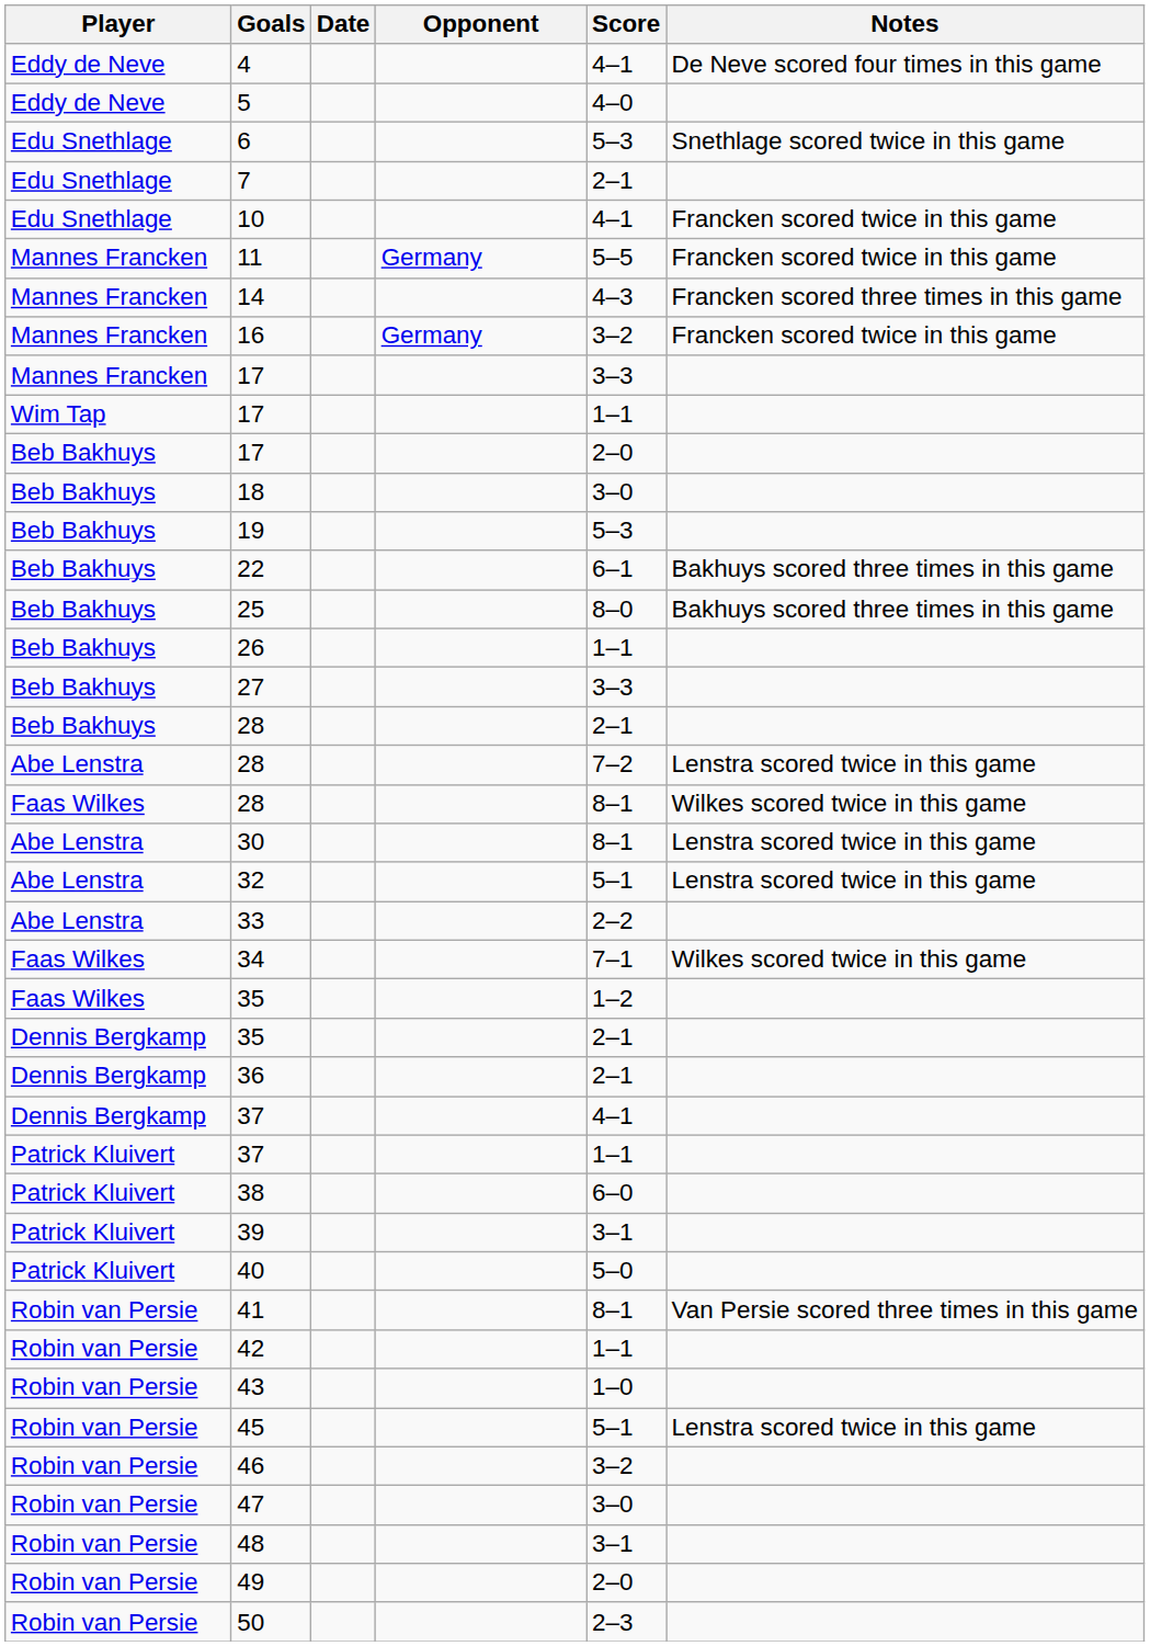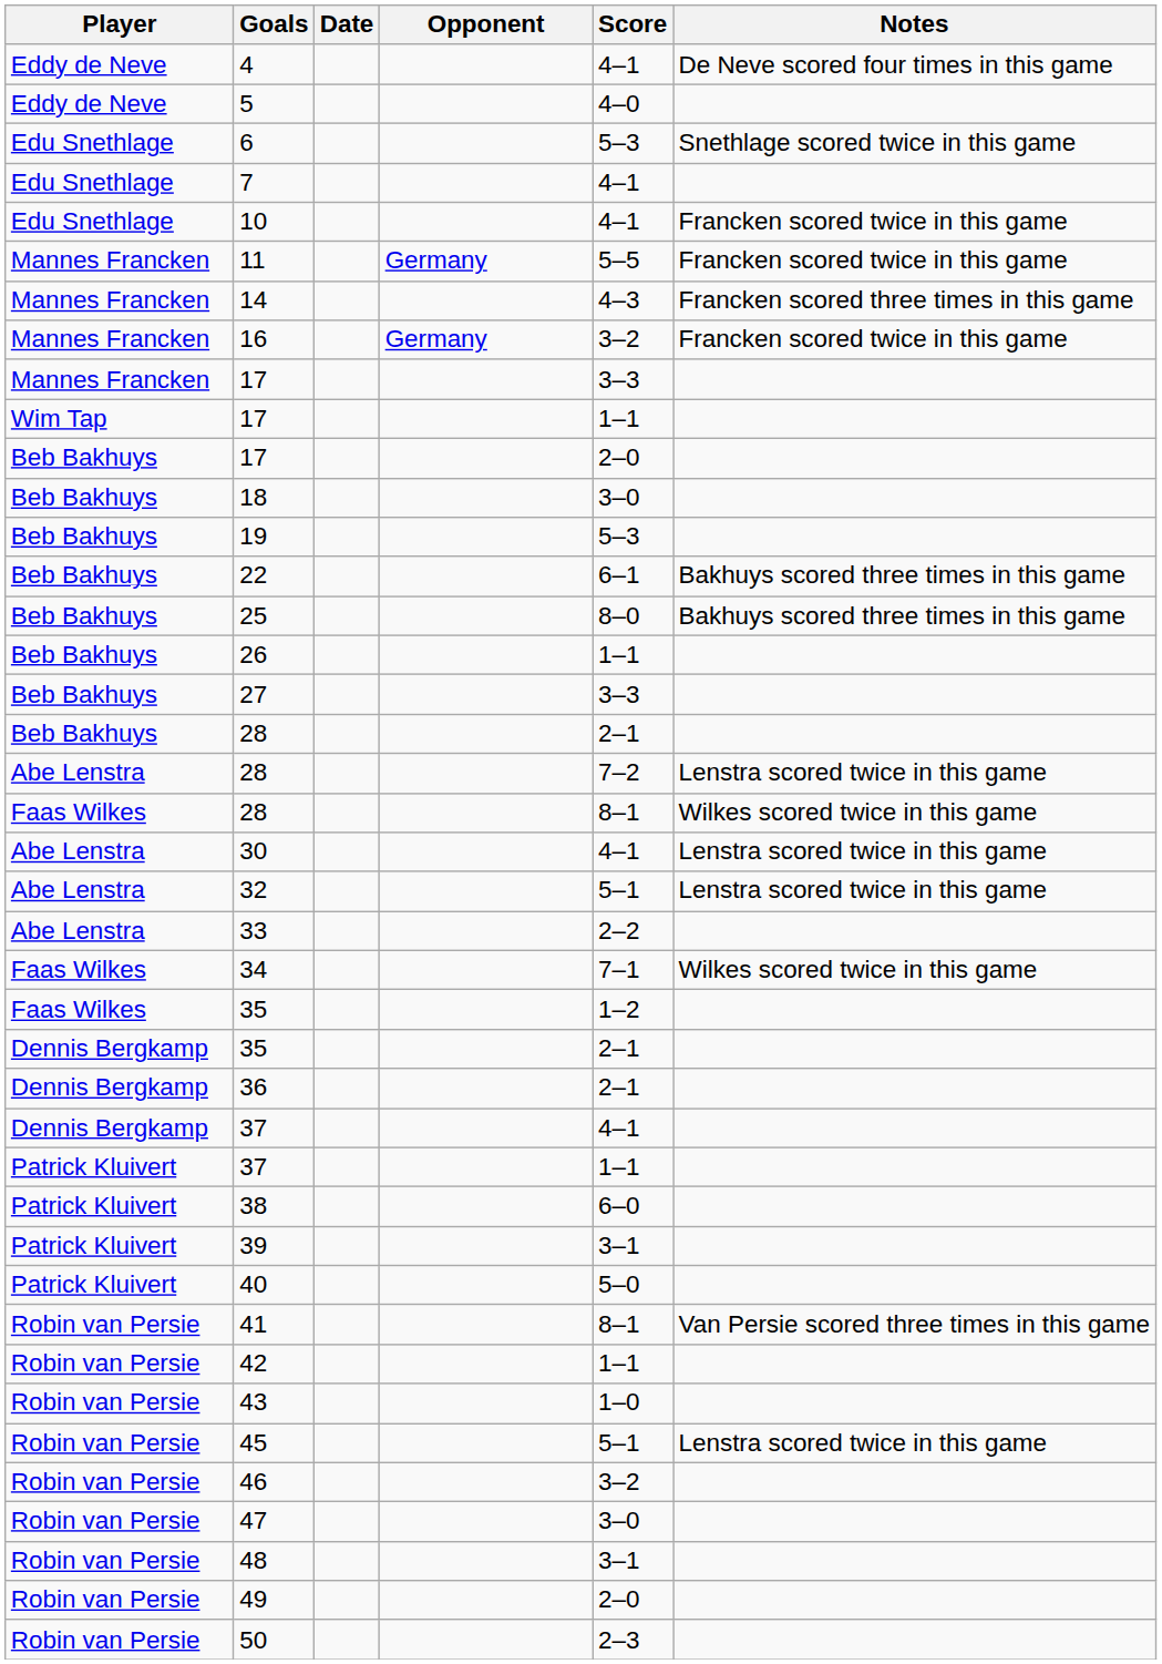7 | Score: 2–1 -> 4–1
30 | Score: 8–1 -> 4–1
